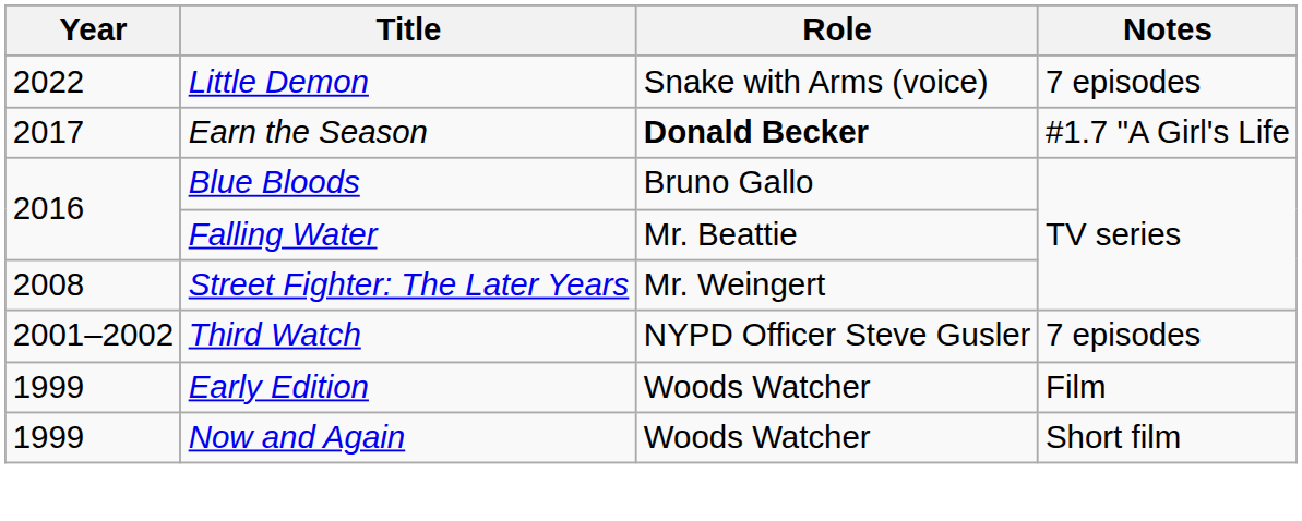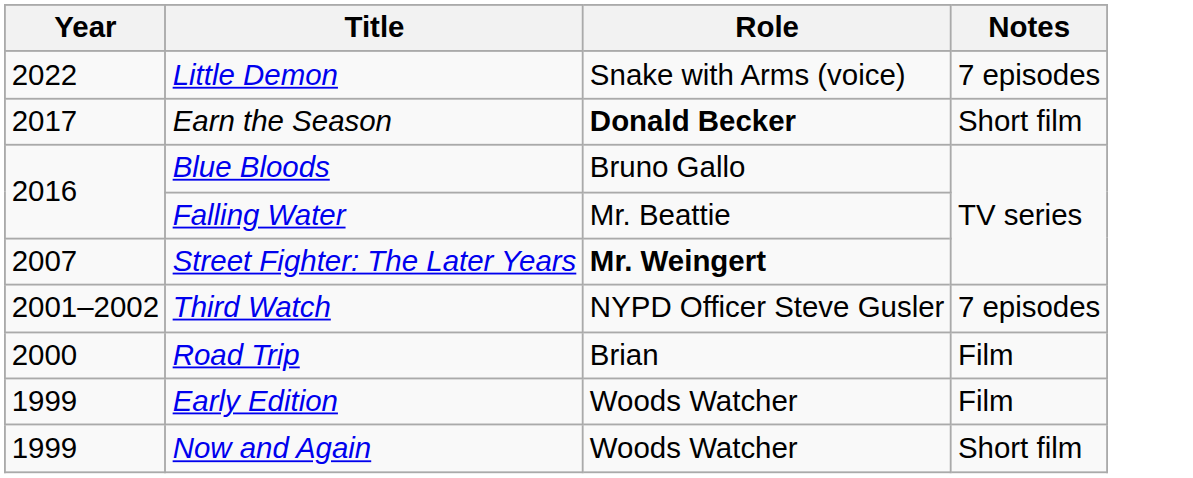Earn the Season | Notes: #1.7 "A Girl's Life -> Short film
Street Fighter: The Later Years | Year: 2008 -> 2007
Street Fighter: The Later Years | Role: normal -> bold
+ row: 2000 | Road Trip | Brian | Film
